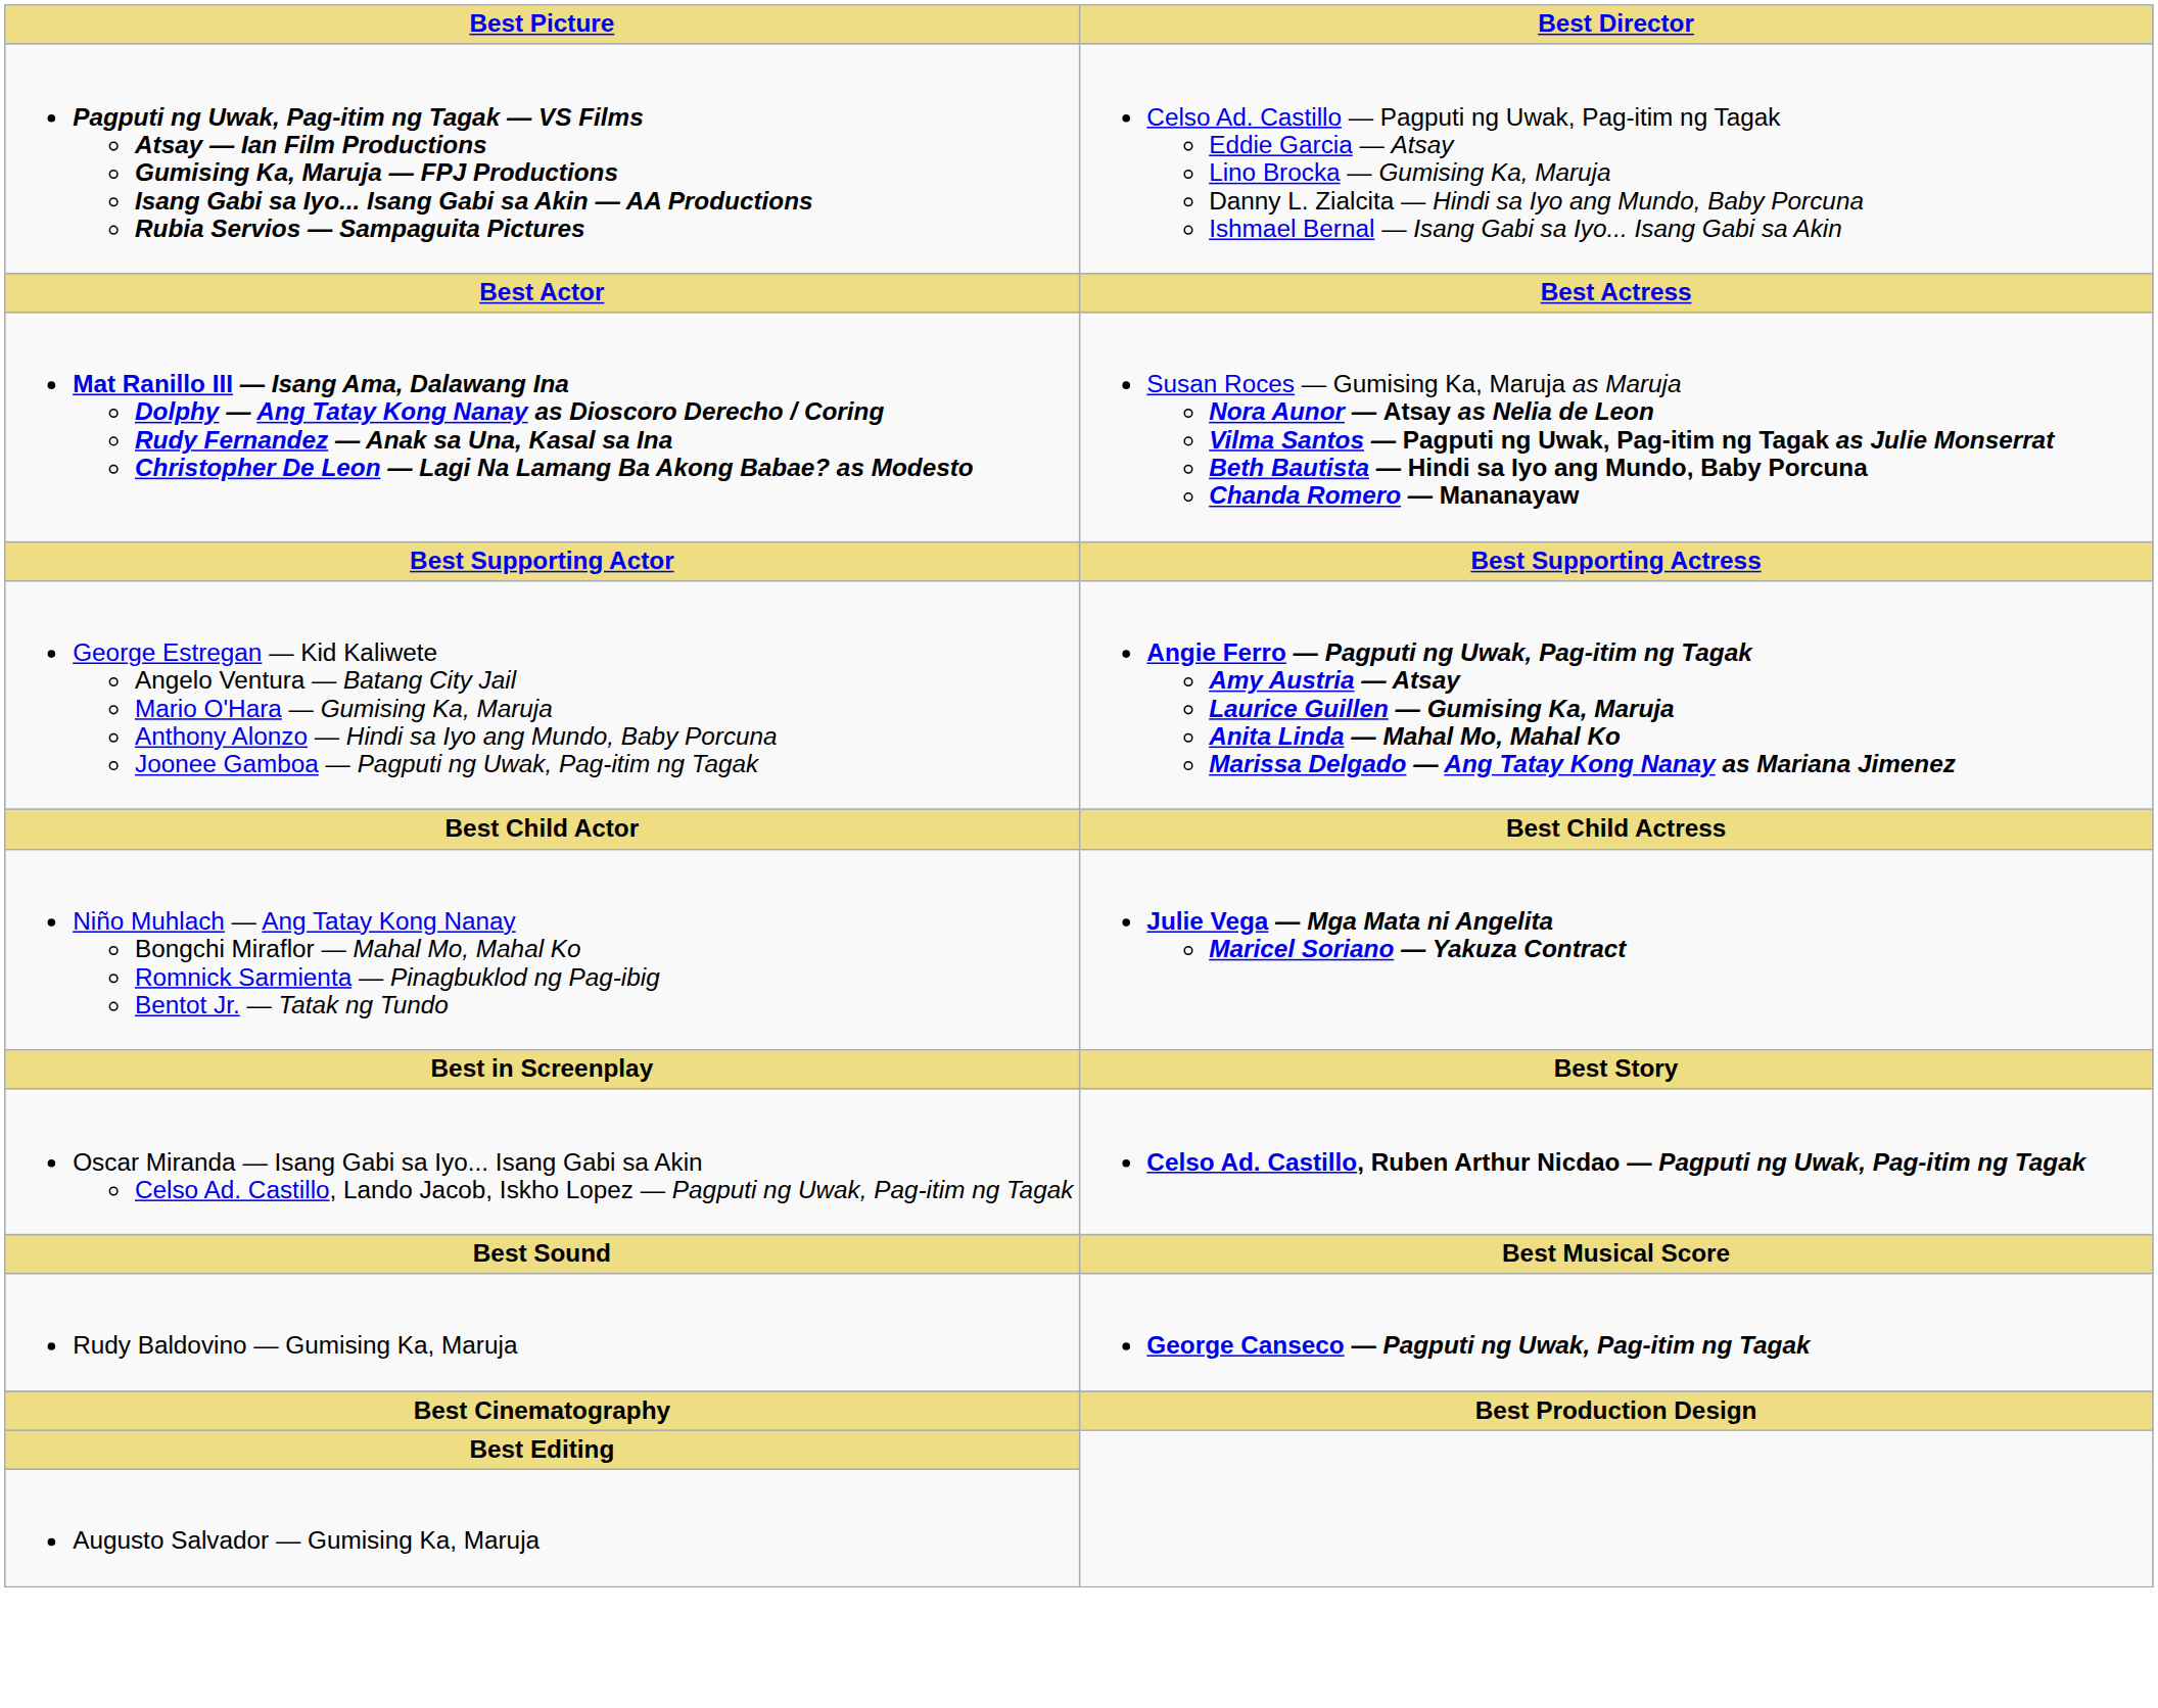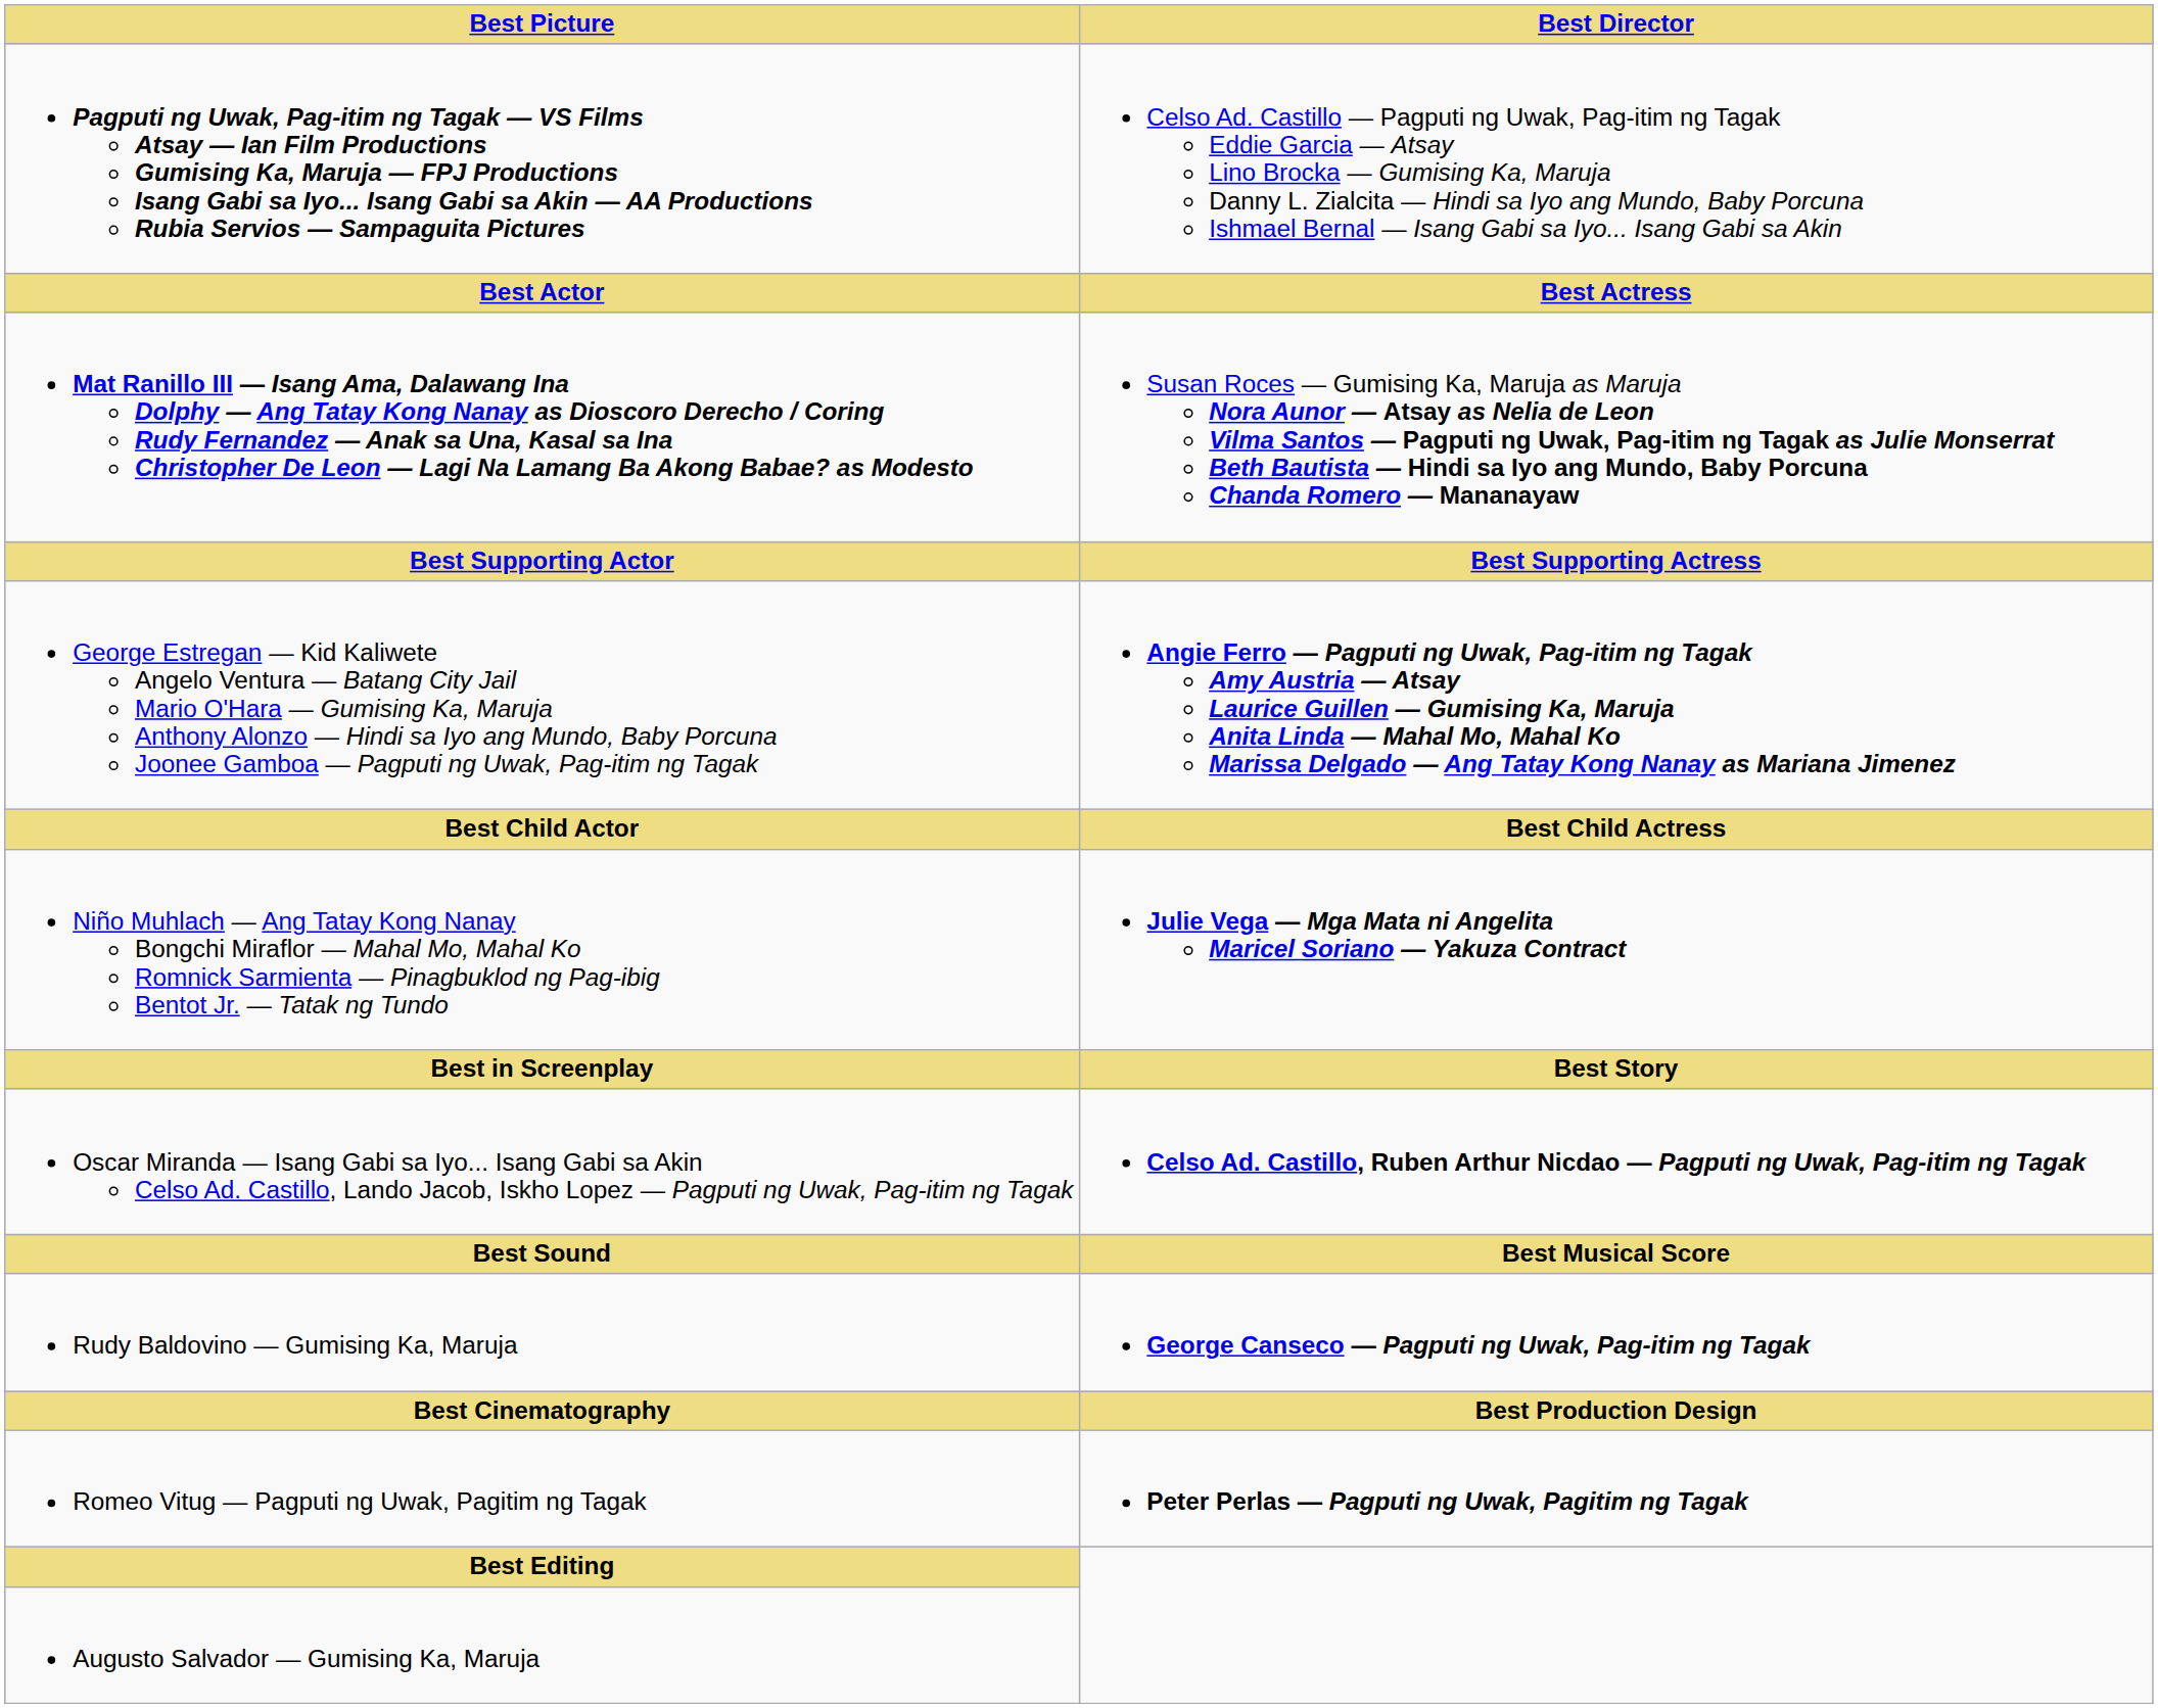+ row: Romeo Vitug — Pagputi ng Uwak, Pagitim ng Tagak | Peter Perlas — Pagputi ng Uwak, Pagitim ng Tagak
